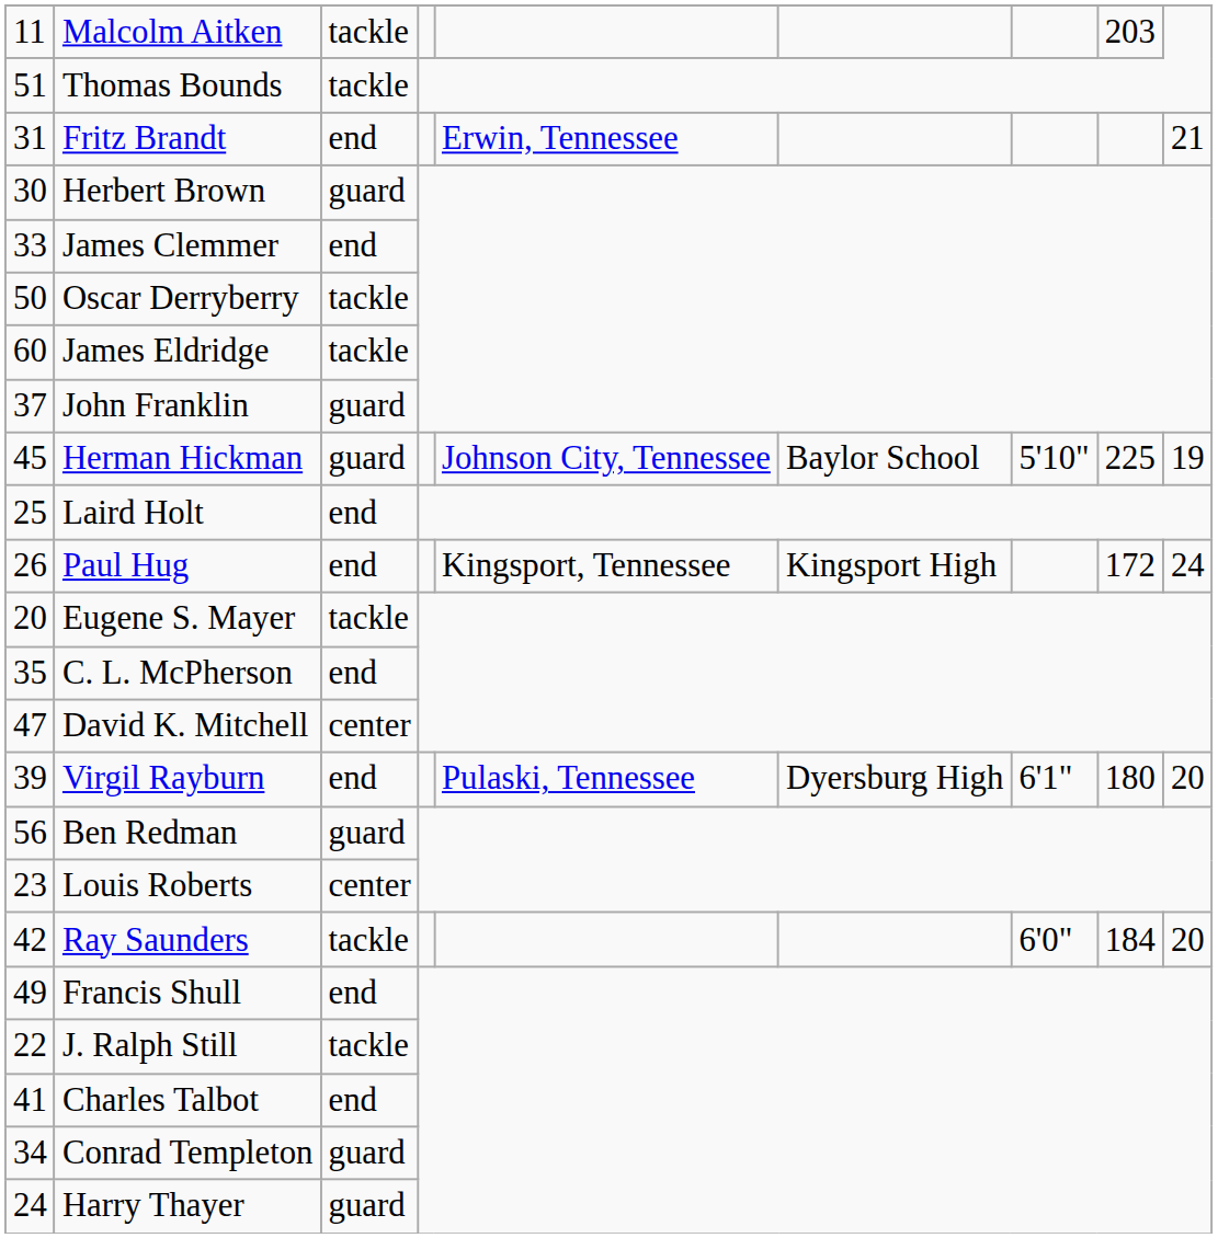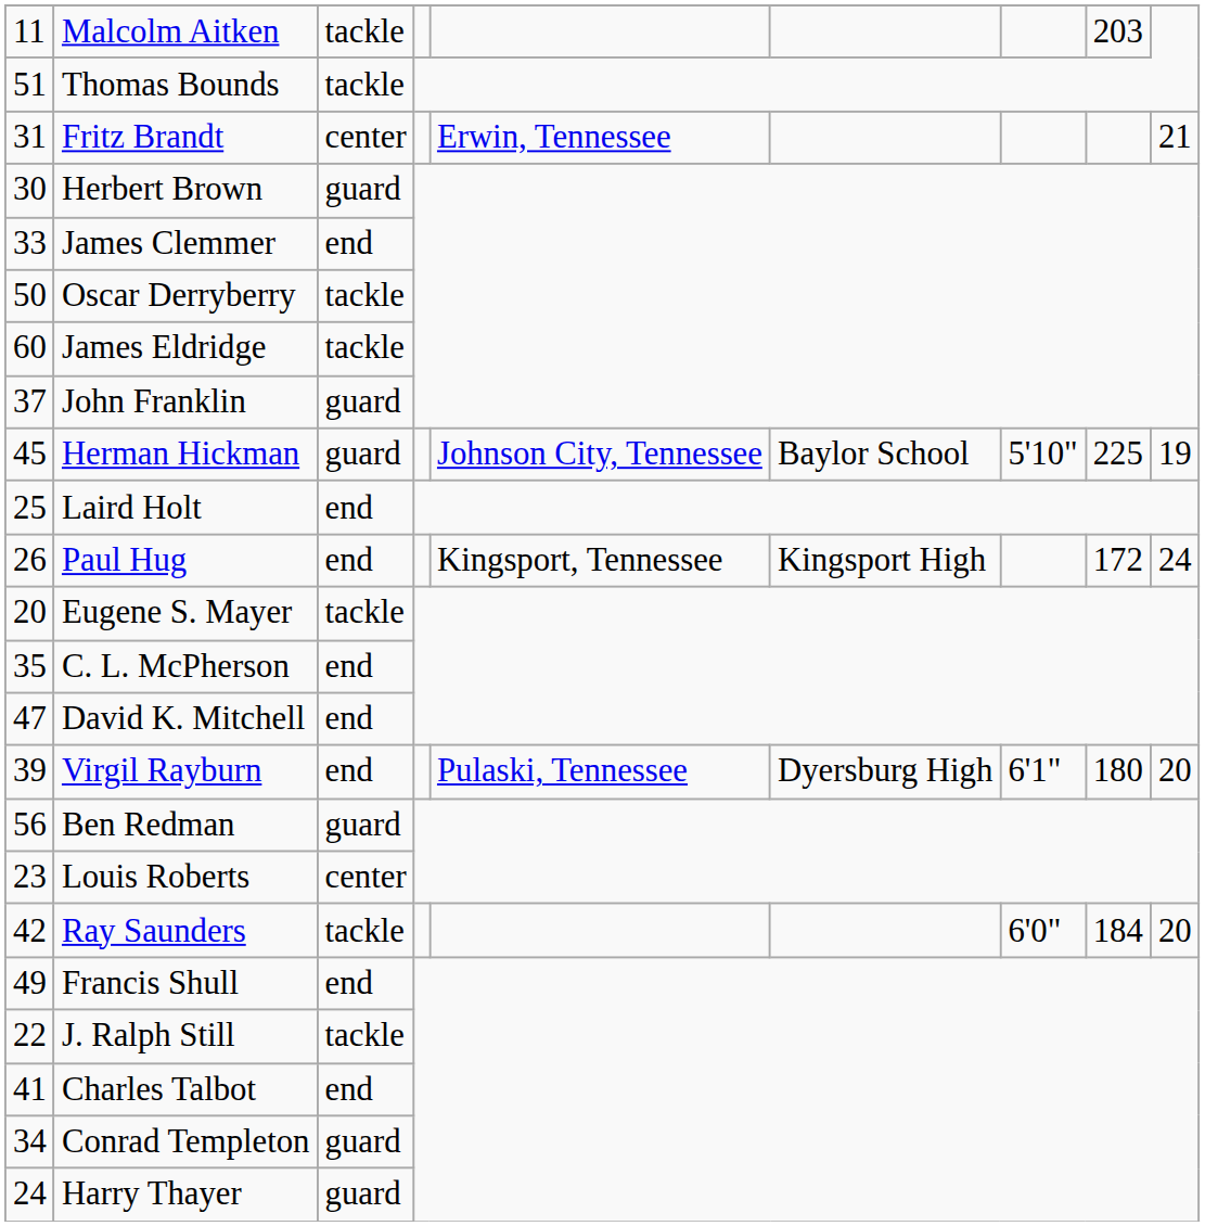Fritz Brandt | column 3: end -> center
David K. Mitchell | column 3: center -> end
